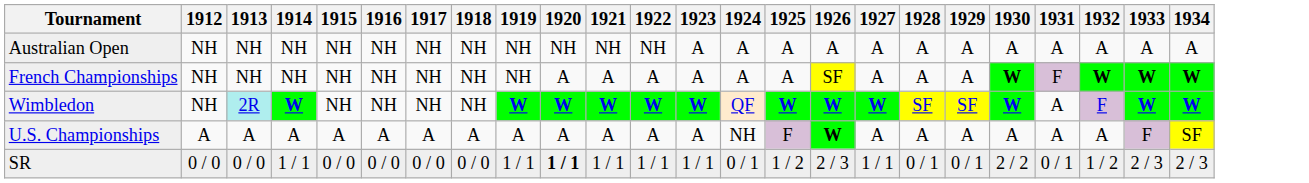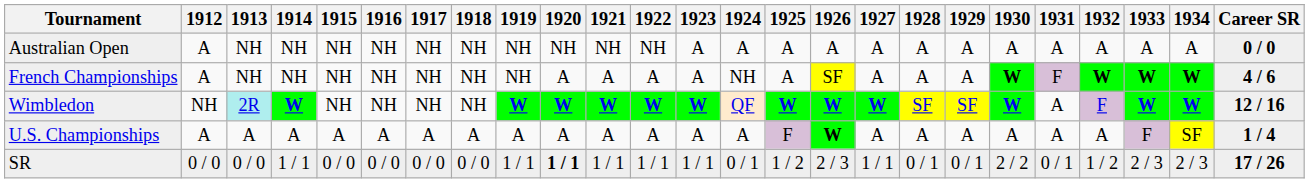+ column: Career SR | 0 / 0 | 4 / 6 | 12 / 16 | 1 / 4 | 17 / 26
Australian Open | 1912: NH -> A
French Championships | 1912: NH -> A
French Championships | 1924: A -> NH
U.S. Championships | 1924: NH -> A
